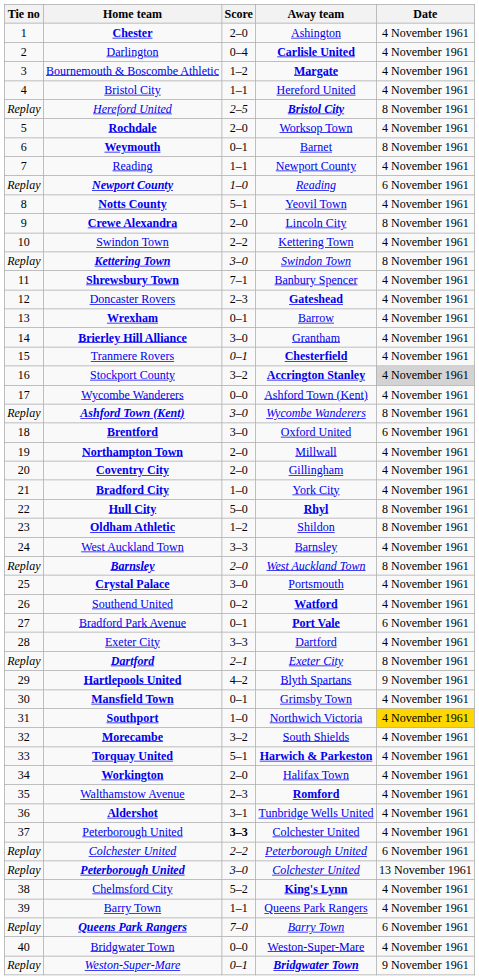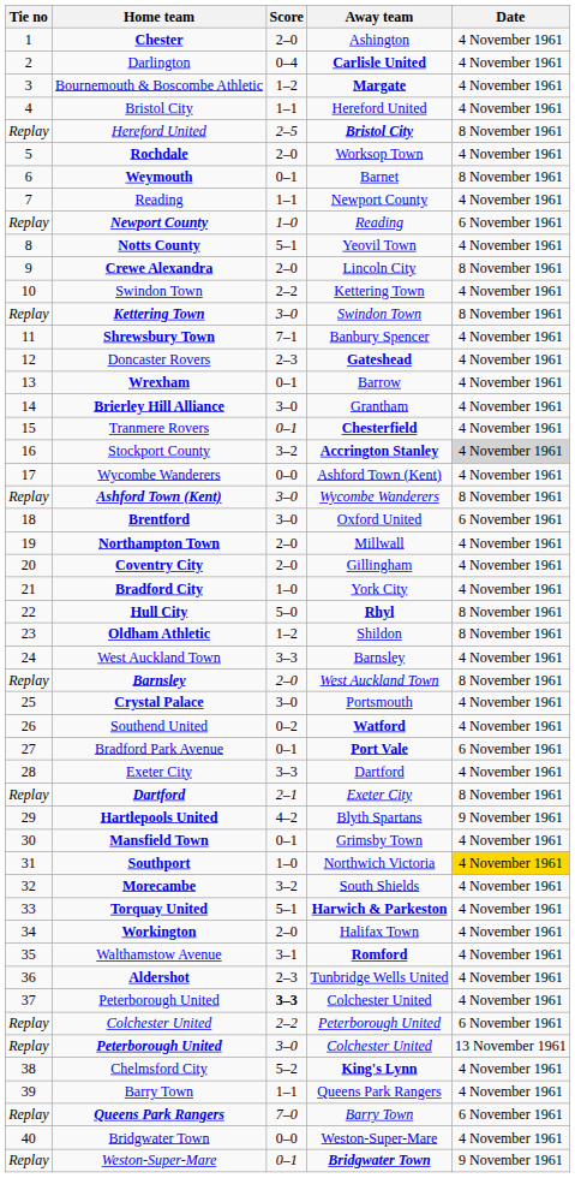Walthamstow Avenue | Score: 2–3 -> 3–1
Aldershot | Score: 3–1 -> 2–3
